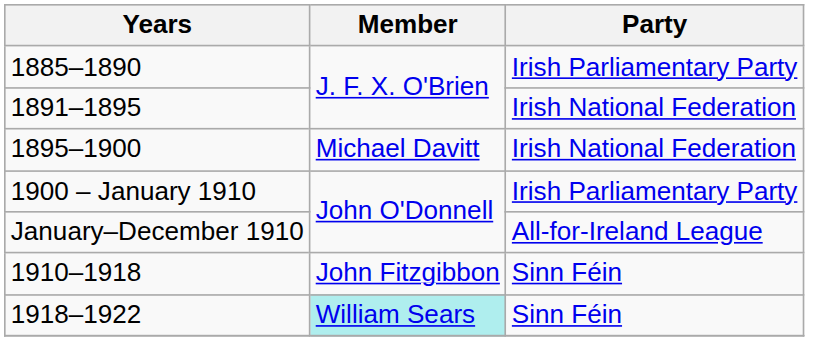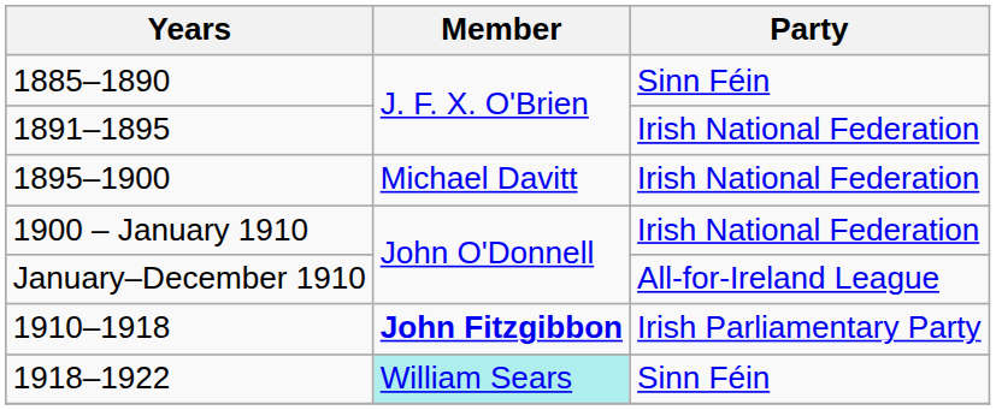1885–1890 | Party: Irish Parliamentary Party -> Sinn Féin
1900 – January 1910 | Party: Irish Parliamentary Party -> Irish National Federation
1910–1918 | Member: normal -> bold
1910–1918 | Party: Sinn Féin -> Irish Parliamentary Party
